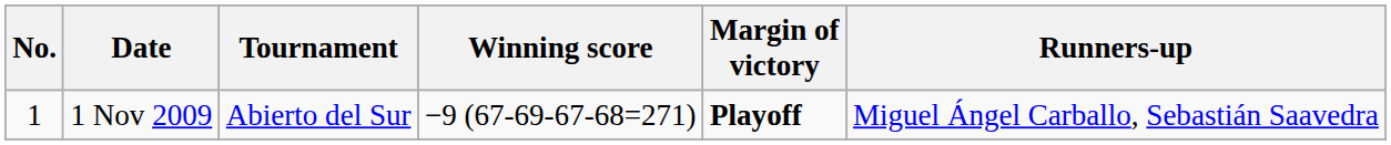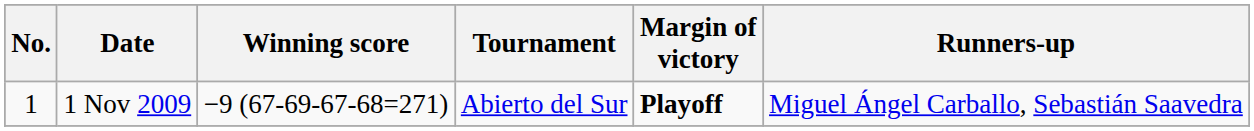columns swapped: Tournament <-> Winning score
